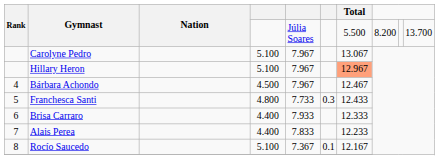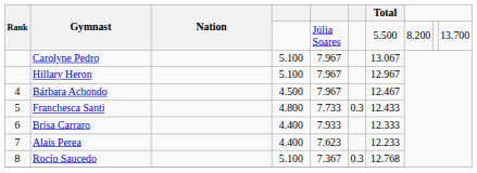Hillary Heron | Total: lightsalmon background -> no background
Alais Perea | column 5: 7.833 -> 7.623
Rocío Saucedo | column 6: 0.1 -> 0.3
Rocío Saucedo | Total: 12.167 -> 12.768
